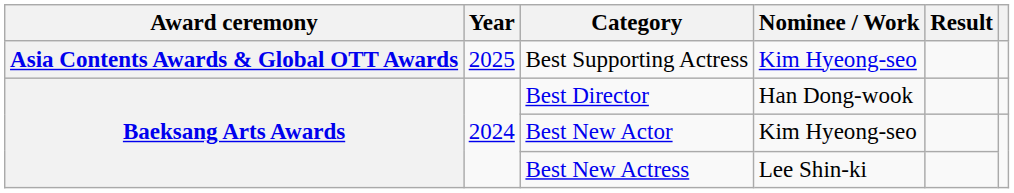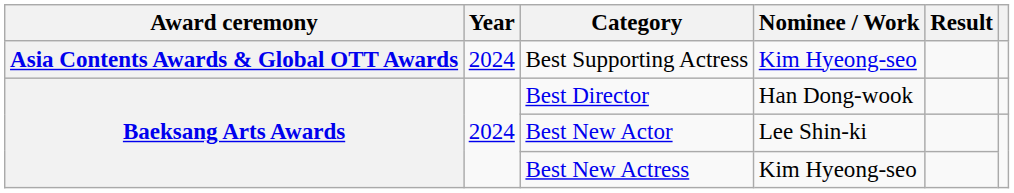Best Supporting Actress | Year: 2025 -> 2024
Best New Actor | Nominee / Work: Kim Hyeong-seo -> Lee Shin-ki
Best New Actress | Nominee / Work: Lee Shin-ki -> Kim Hyeong-seo
